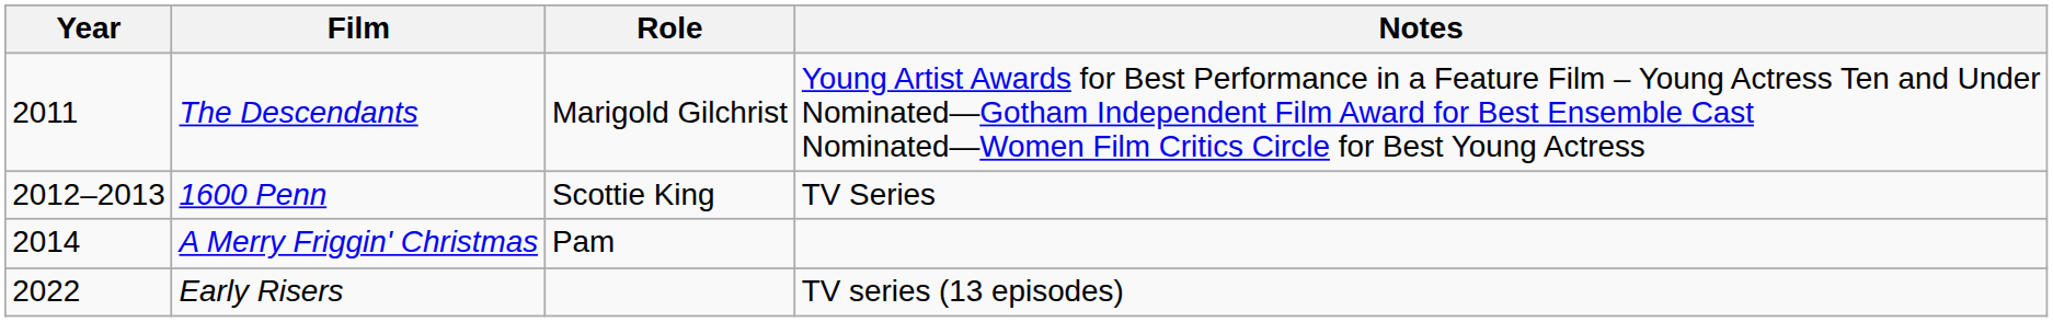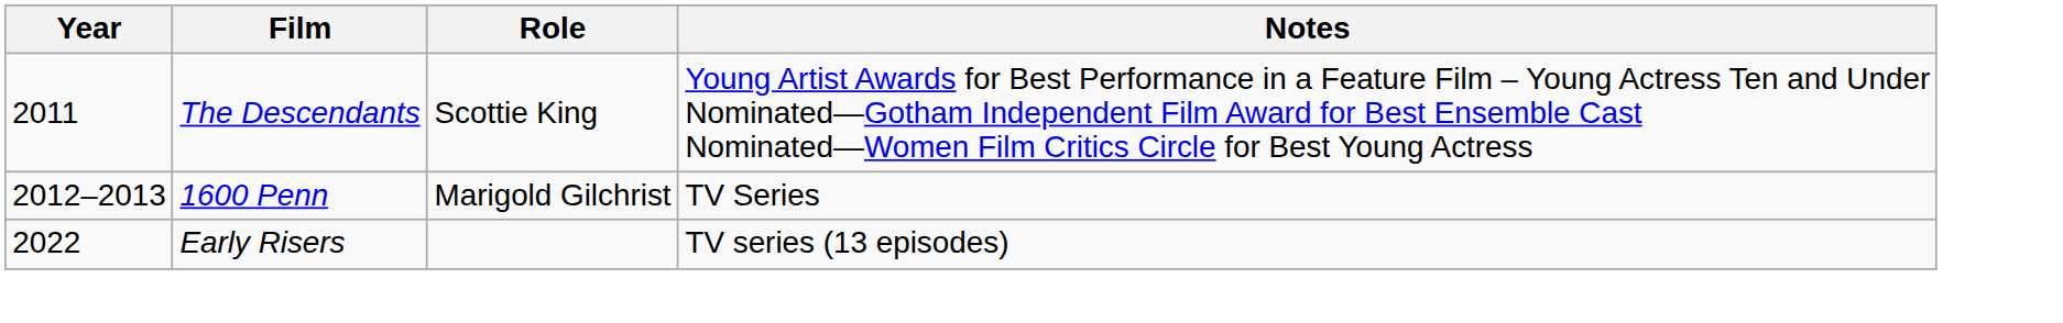The Descendants | Role: Marigold Gilchrist -> Scottie King
1600 Penn | Role: Scottie King -> Marigold Gilchrist
- row: 2014 | A Merry Friggin' Christmas | Pam
